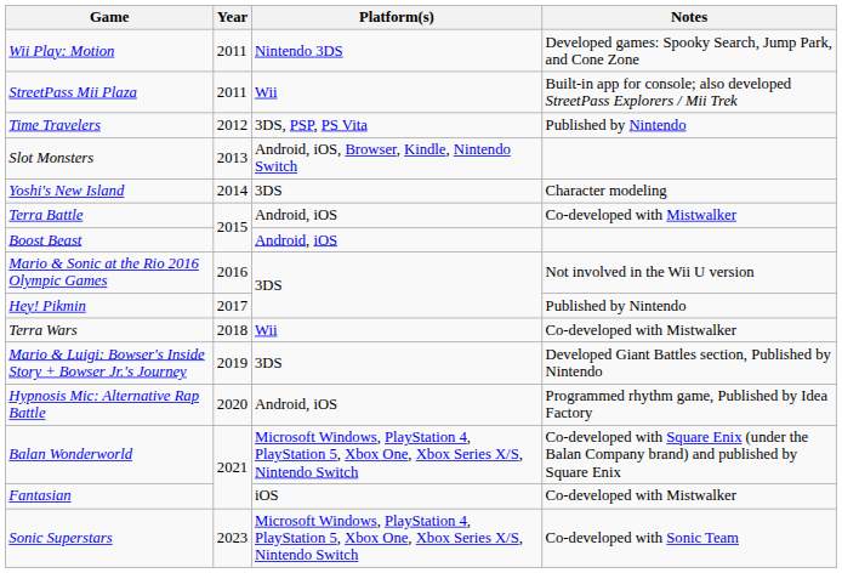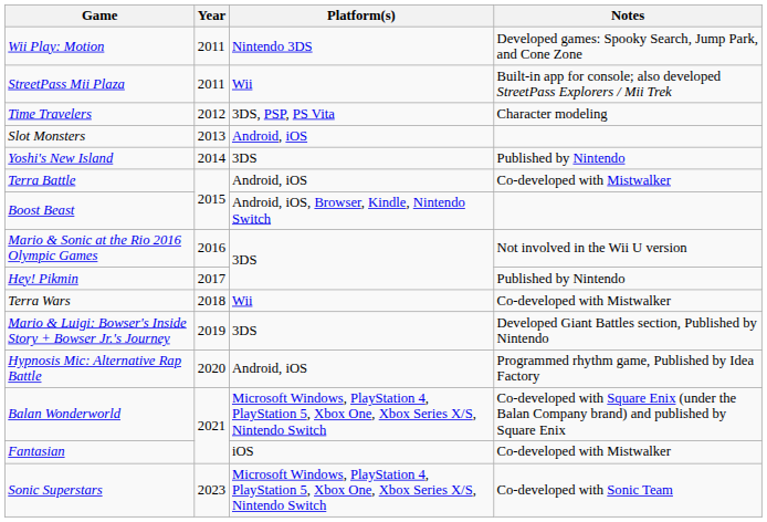Time Travelers | Notes: Published by Nintendo -> Character modeling
Slot Monsters | Platform(s): Android, iOS, Browser, Kindle, Nintendo Switch -> Android, iOS
Yoshi's New Island | Notes: Character modeling -> Published by Nintendo
Boost Beast | Platform(s): Android, iOS -> Android, iOS, Browser, Kindle, Nintendo Switch
